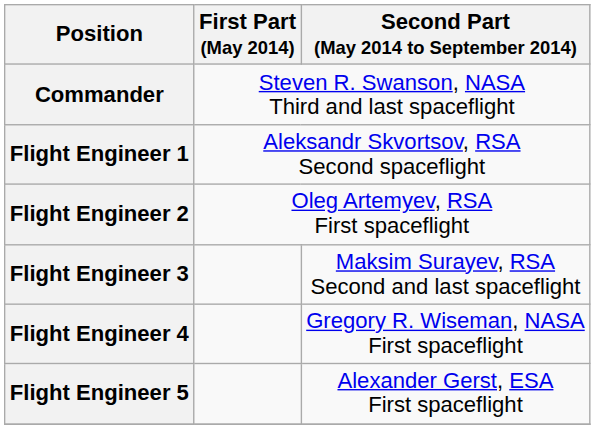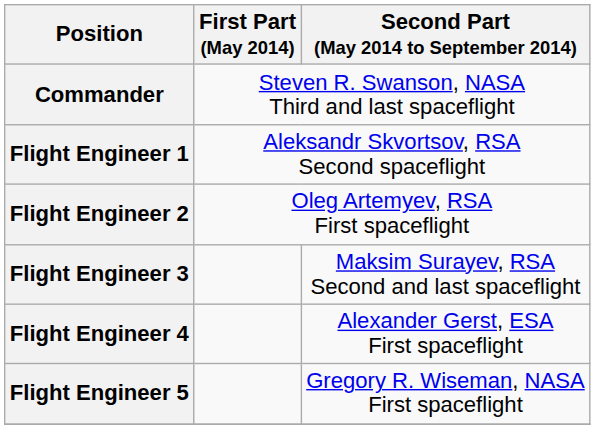Flight Engineer 4 | Second Part (May 2014 to September 2014): Gregory R. Wiseman, NASA First spaceflight -> Alexander Gerst, ESA First spaceflight
Flight Engineer 5 | Second Part (May 2014 to September 2014): Alexander Gerst, ESA First spaceflight -> Gregory R. Wiseman, NASA First spaceflight
